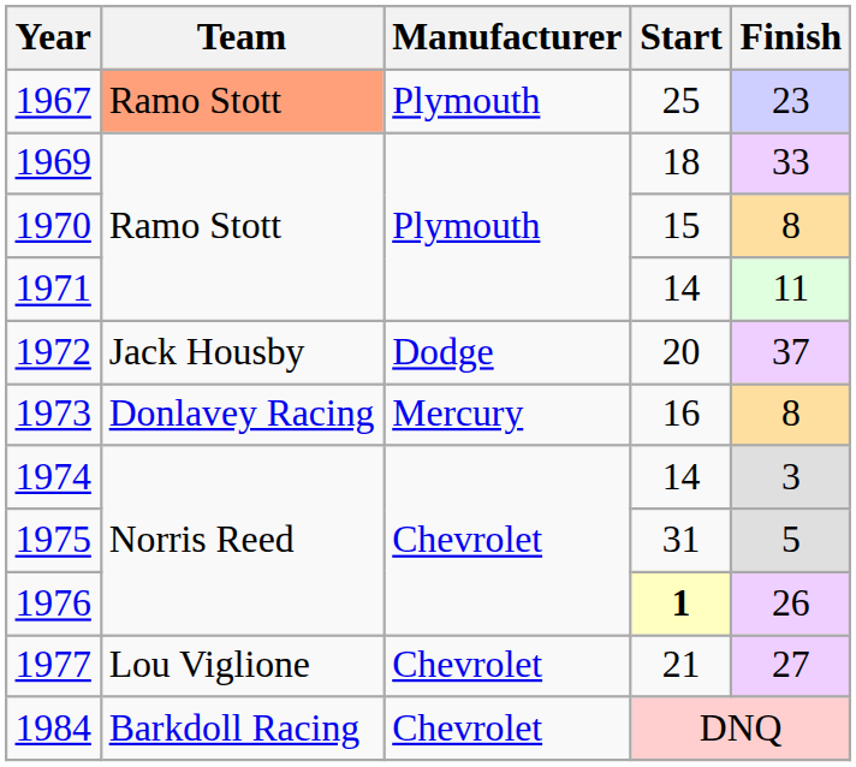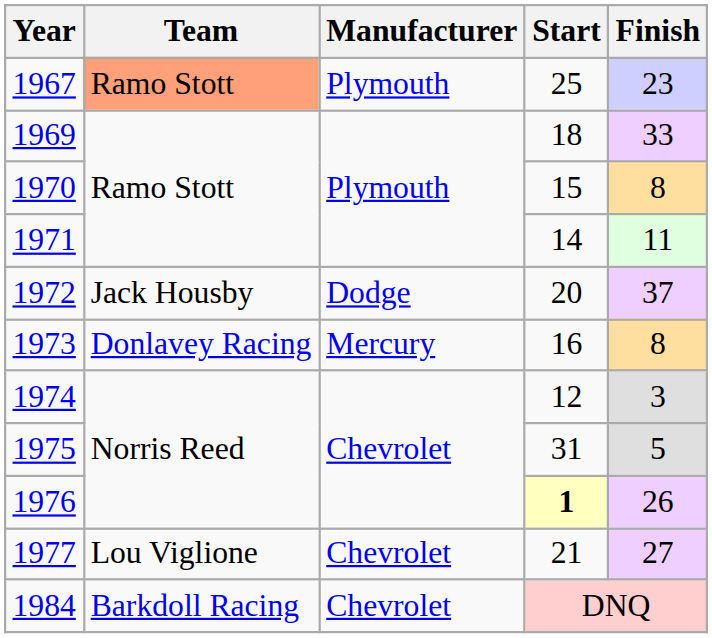1974 | Start: 14 -> 12
